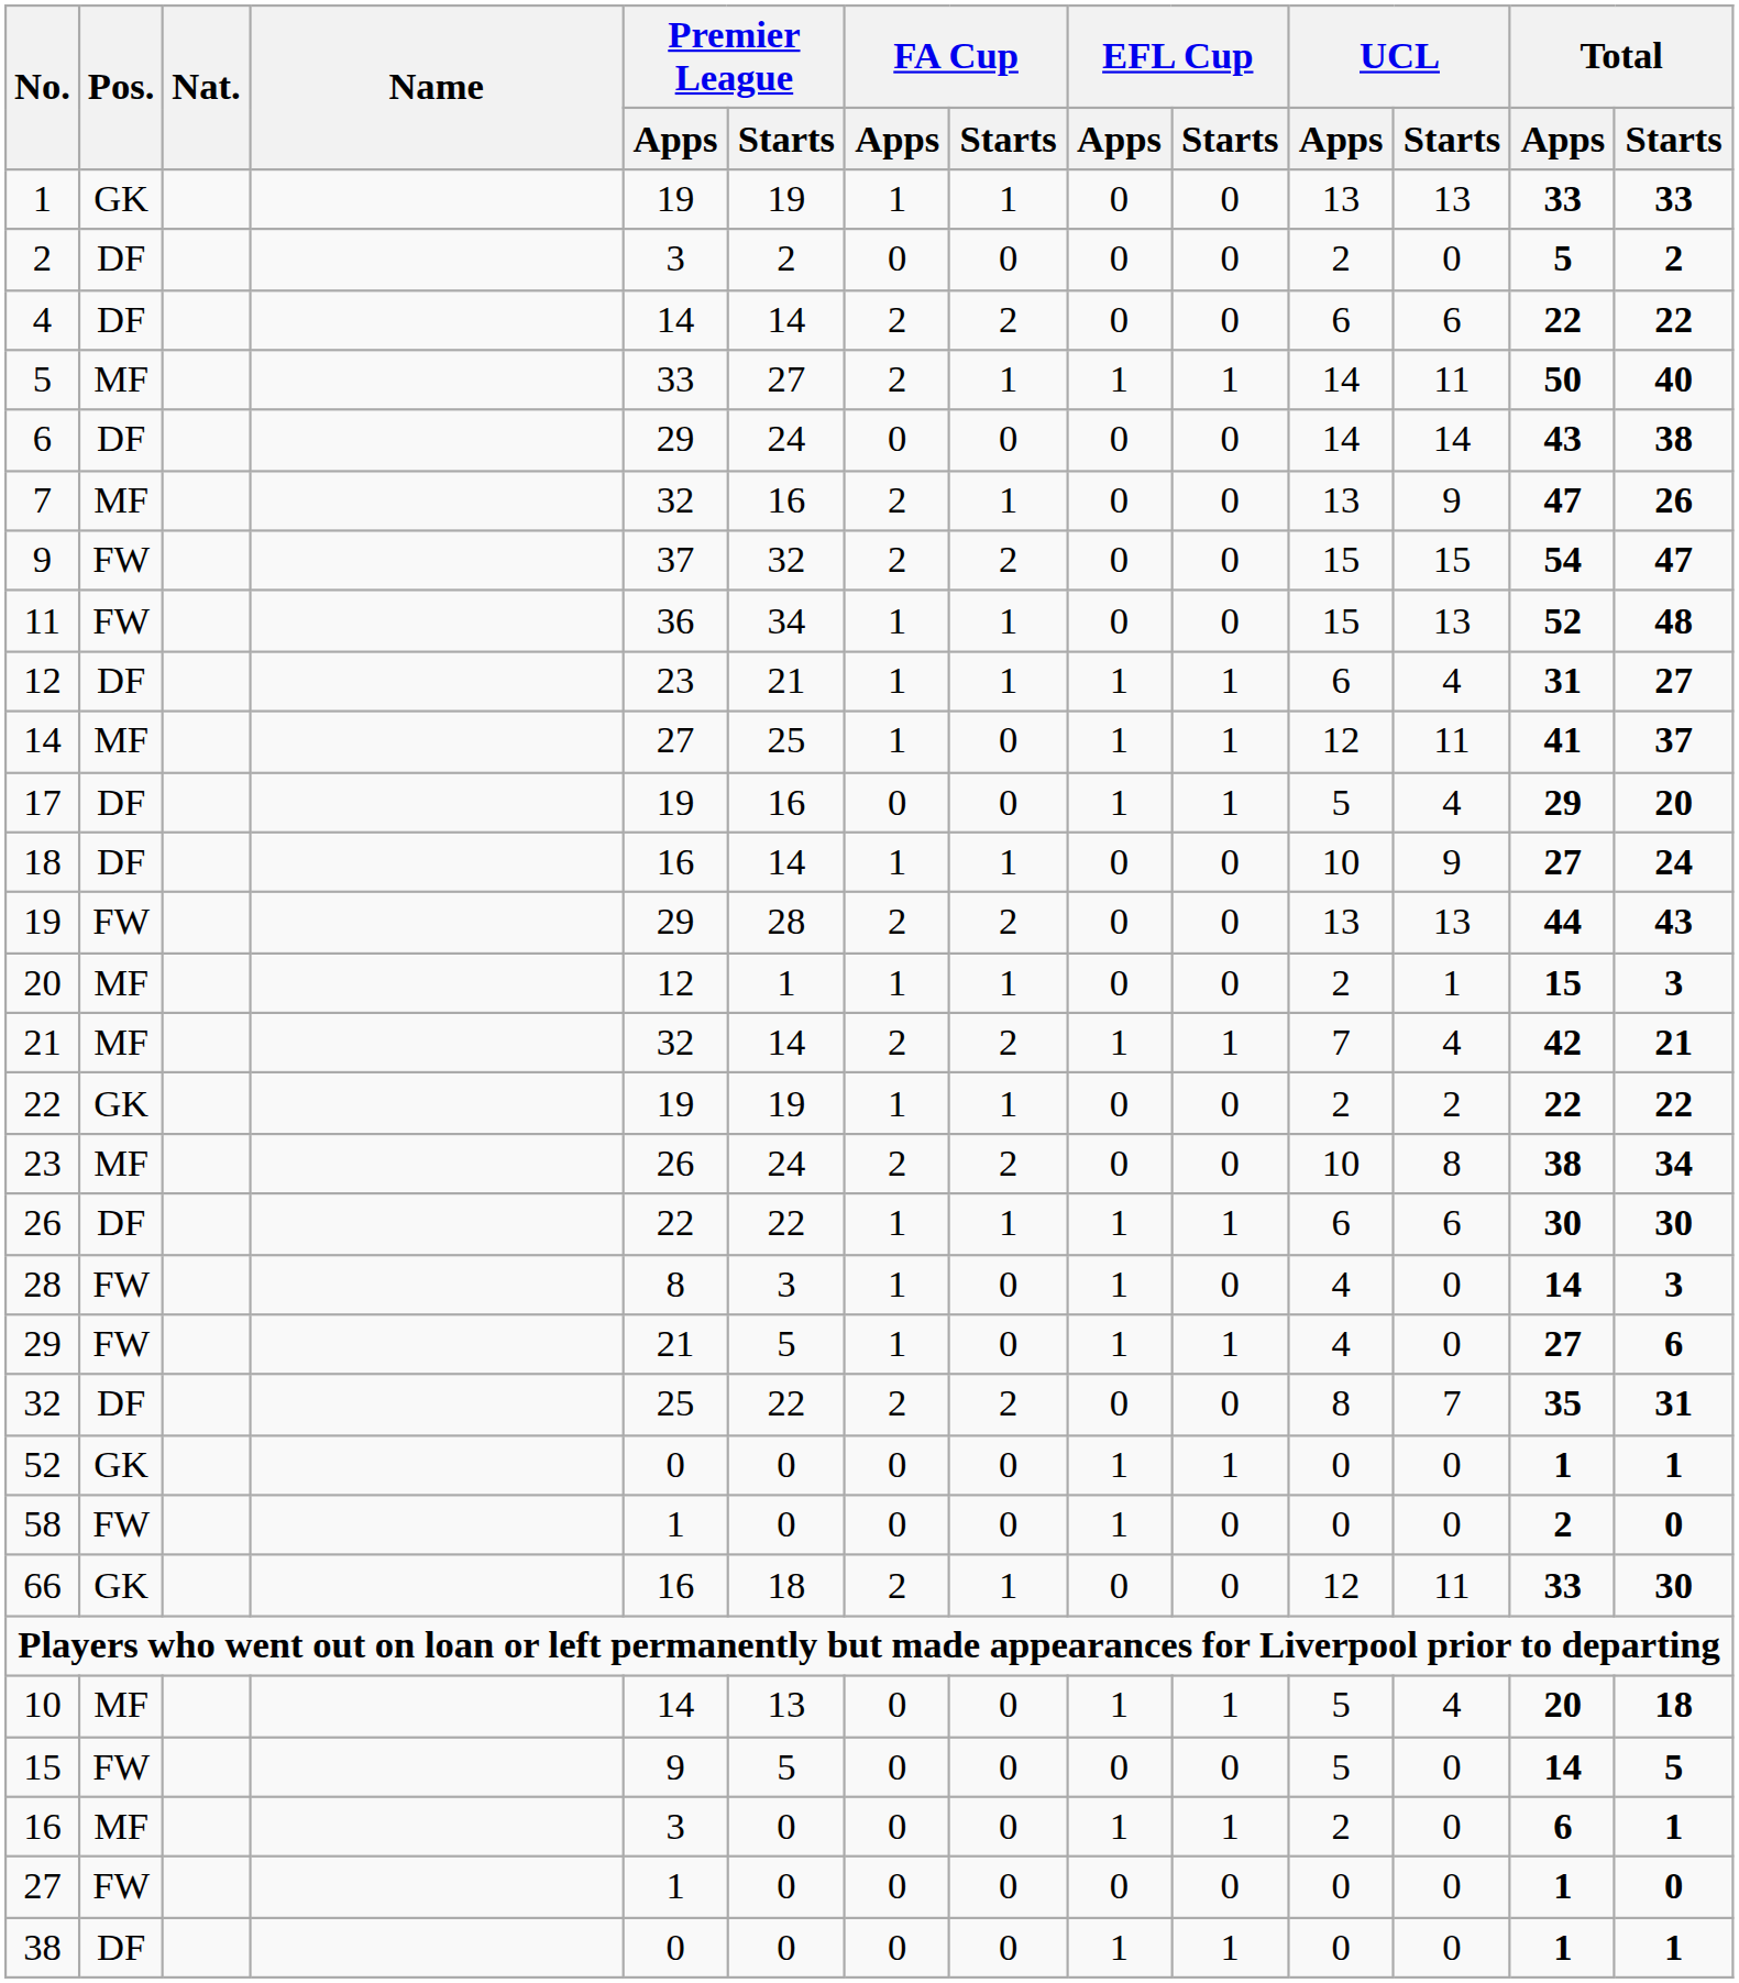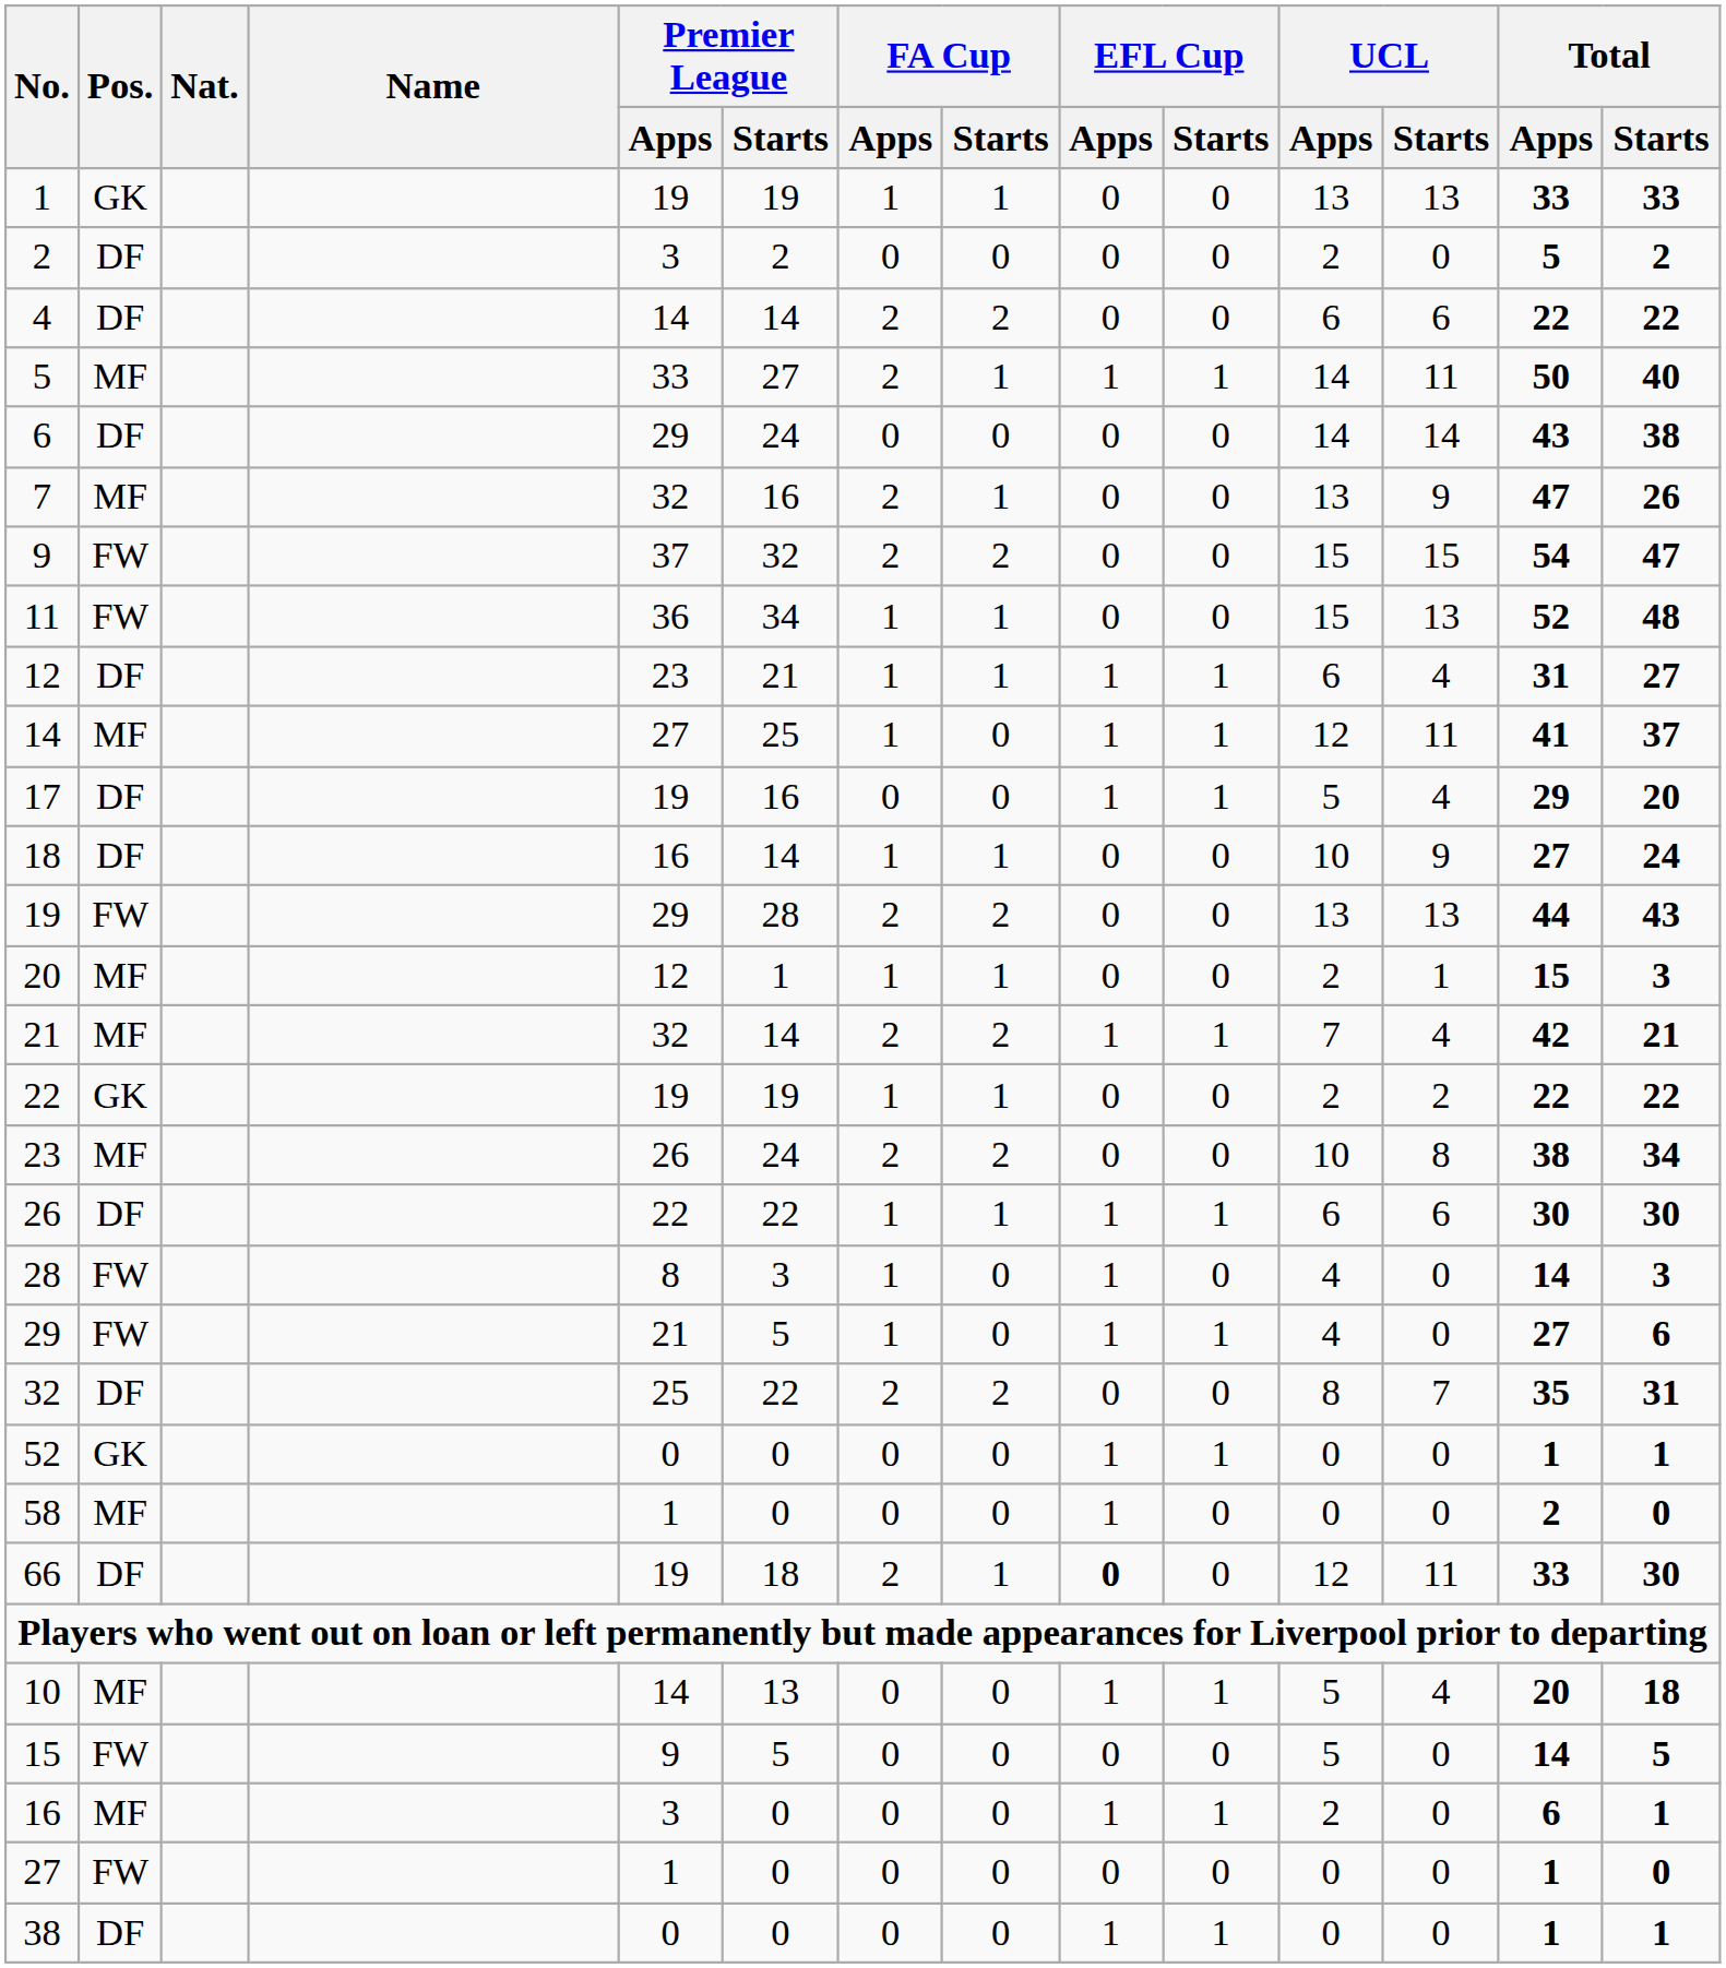58 | Pos.: FW -> MF
66 | Pos.: GK -> DF
66 | Premier League / Apps: 16 -> 19
66 | EFL Cup / Apps: normal -> bold
